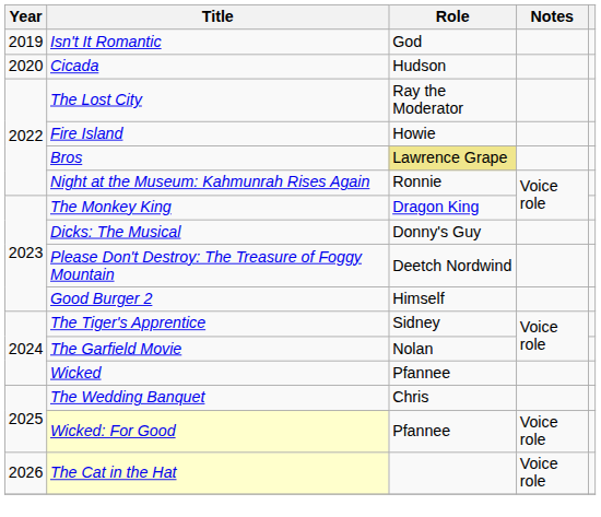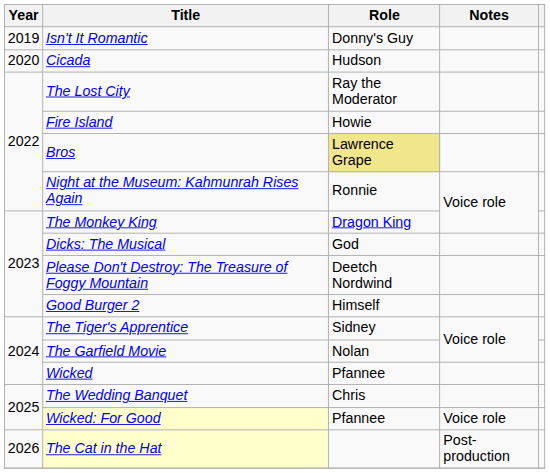Isn't It Romantic | Role: God -> Donny's Guy
Dicks: The Musical | Role: Donny's Guy -> God
The Cat in the Hat | Notes: Voice role -> Post-production
